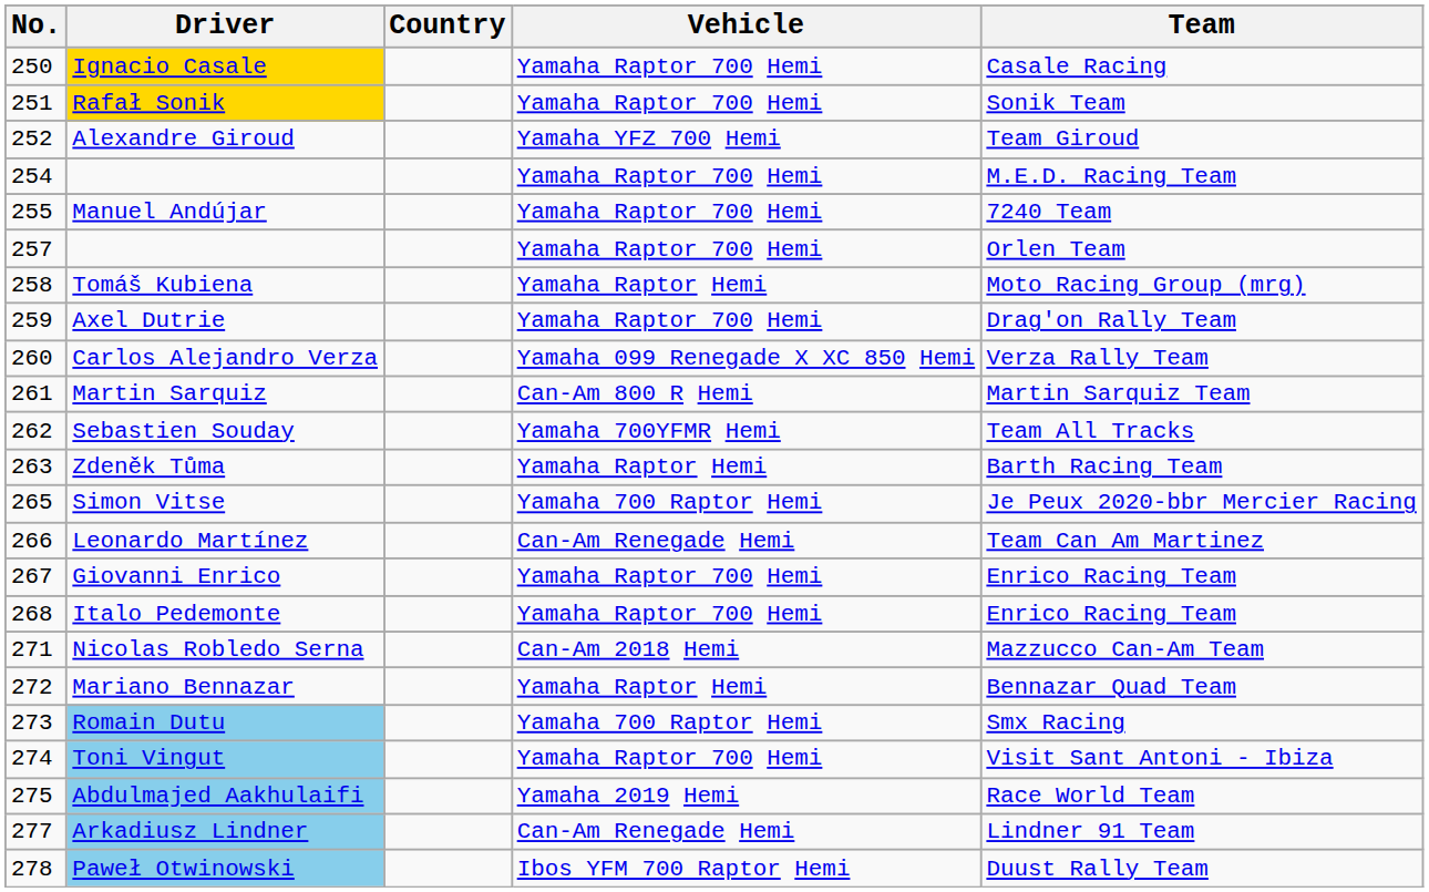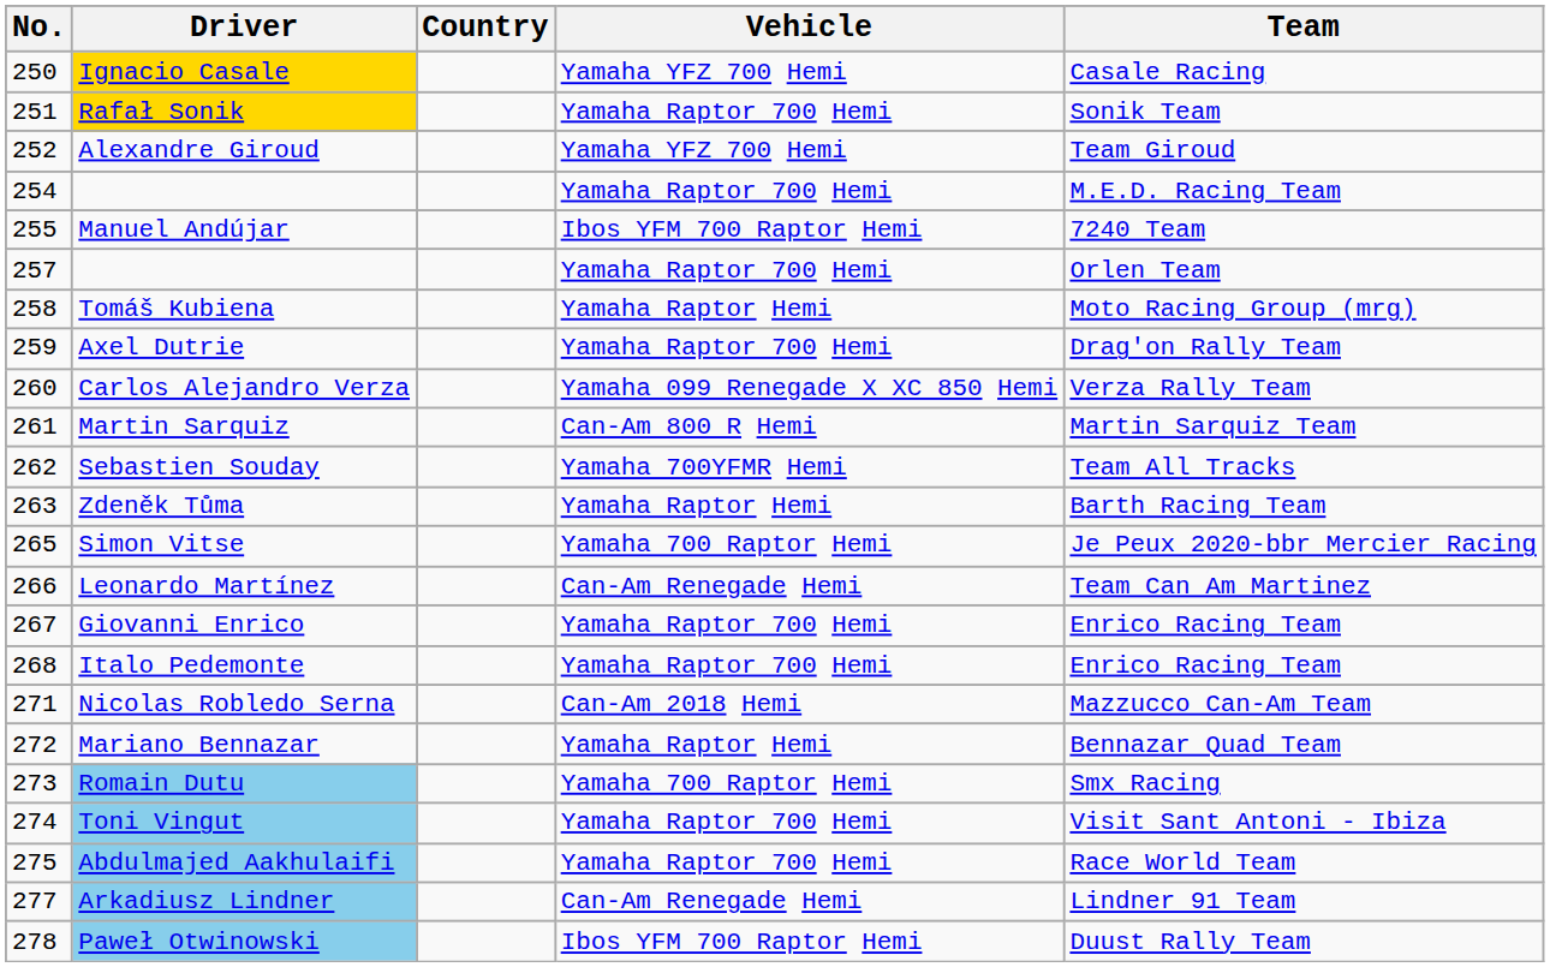Ignacio Casale | Vehicle: Yamaha Raptor 700 Hemi -> Yamaha YFZ 700 Hemi
Manuel Andújar | Vehicle: Yamaha Raptor 700 Hemi -> Ibos YFM 700 Raptor Hemi
Abdulmajed Aakhulaifi | Vehicle: Yamaha 2019 Hemi -> Yamaha Raptor 700 Hemi
